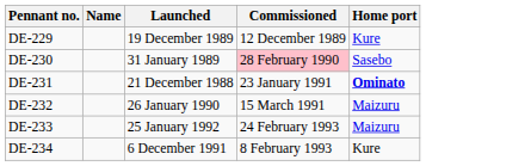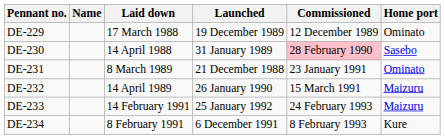+ column: Laid down | 17 March 1988 | 14 April 1988 | 8 March 1989 | 14 April 1989 | 14 February 1991 | 8 February 1991
DE-229 | Home port: Kure -> Ominato
DE-231 | Home port: bold -> normal
